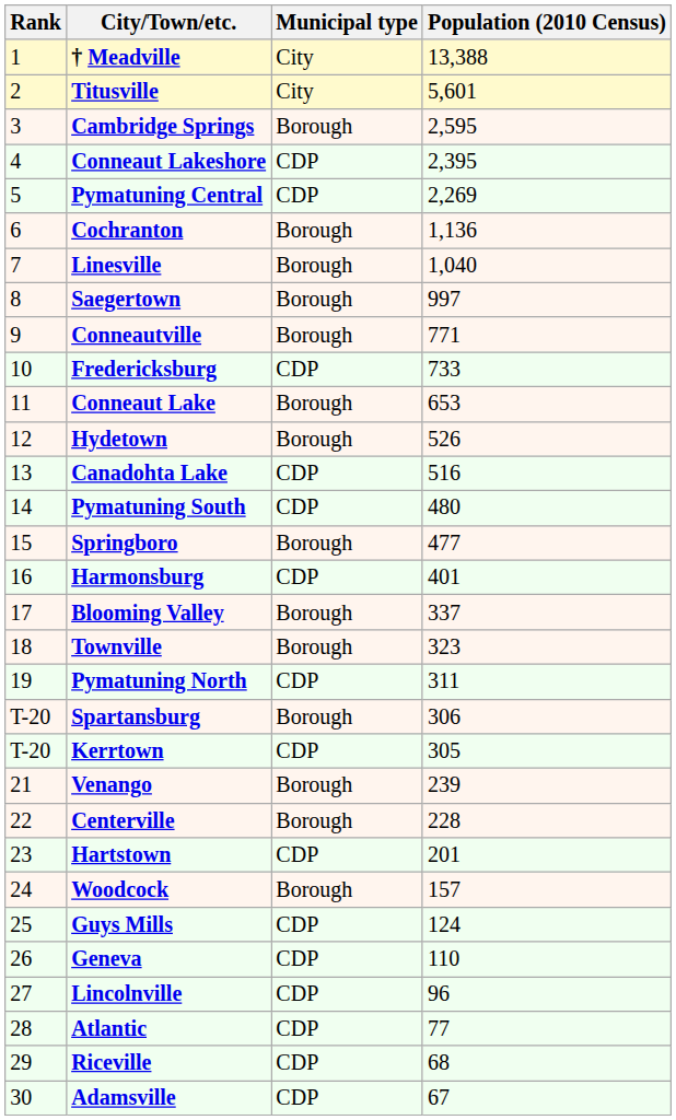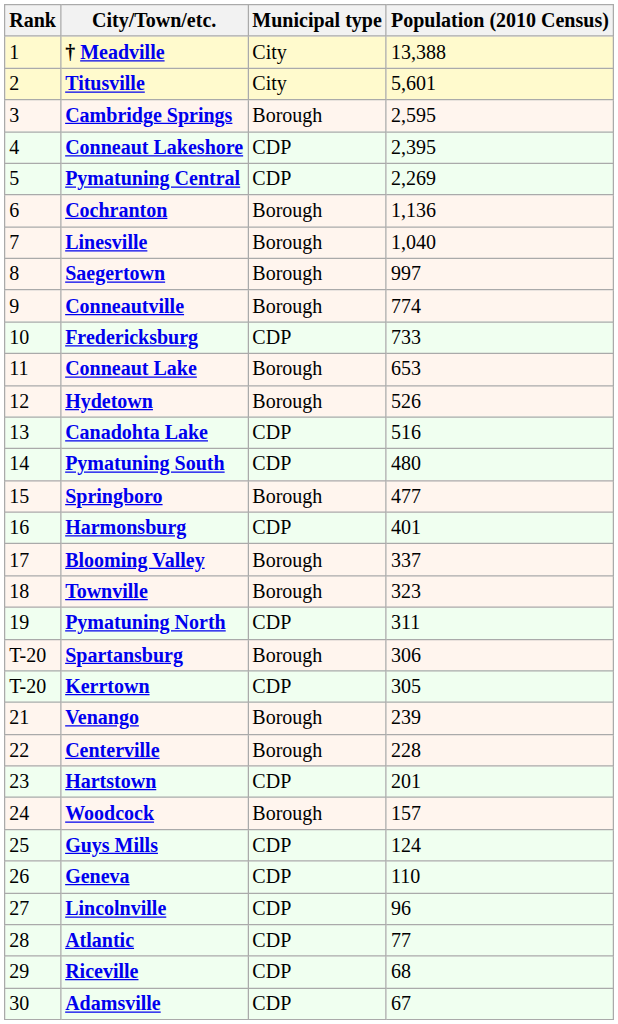Conneautville | Population (2010 Census): 771 -> 774
